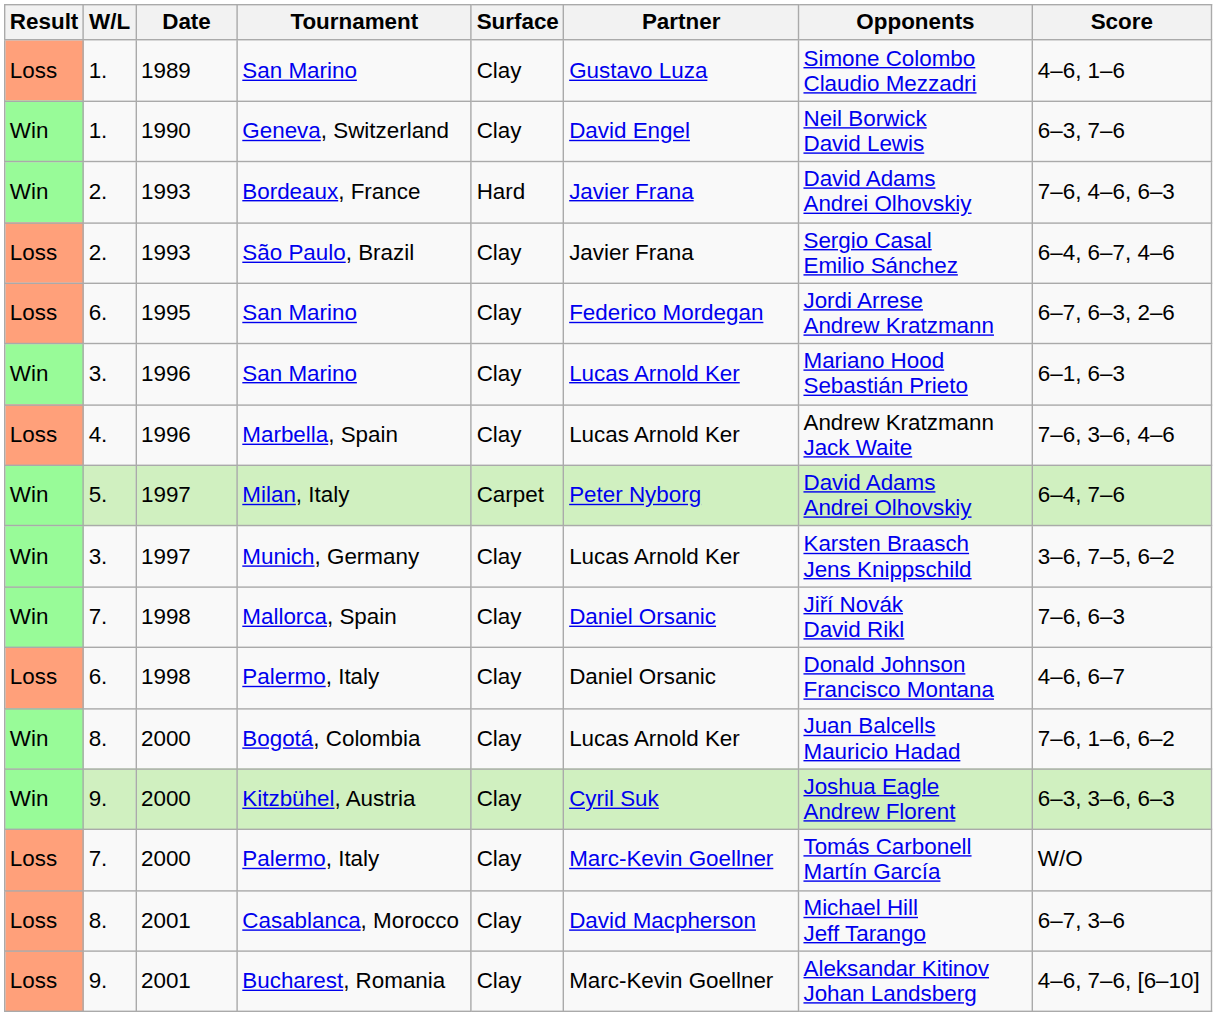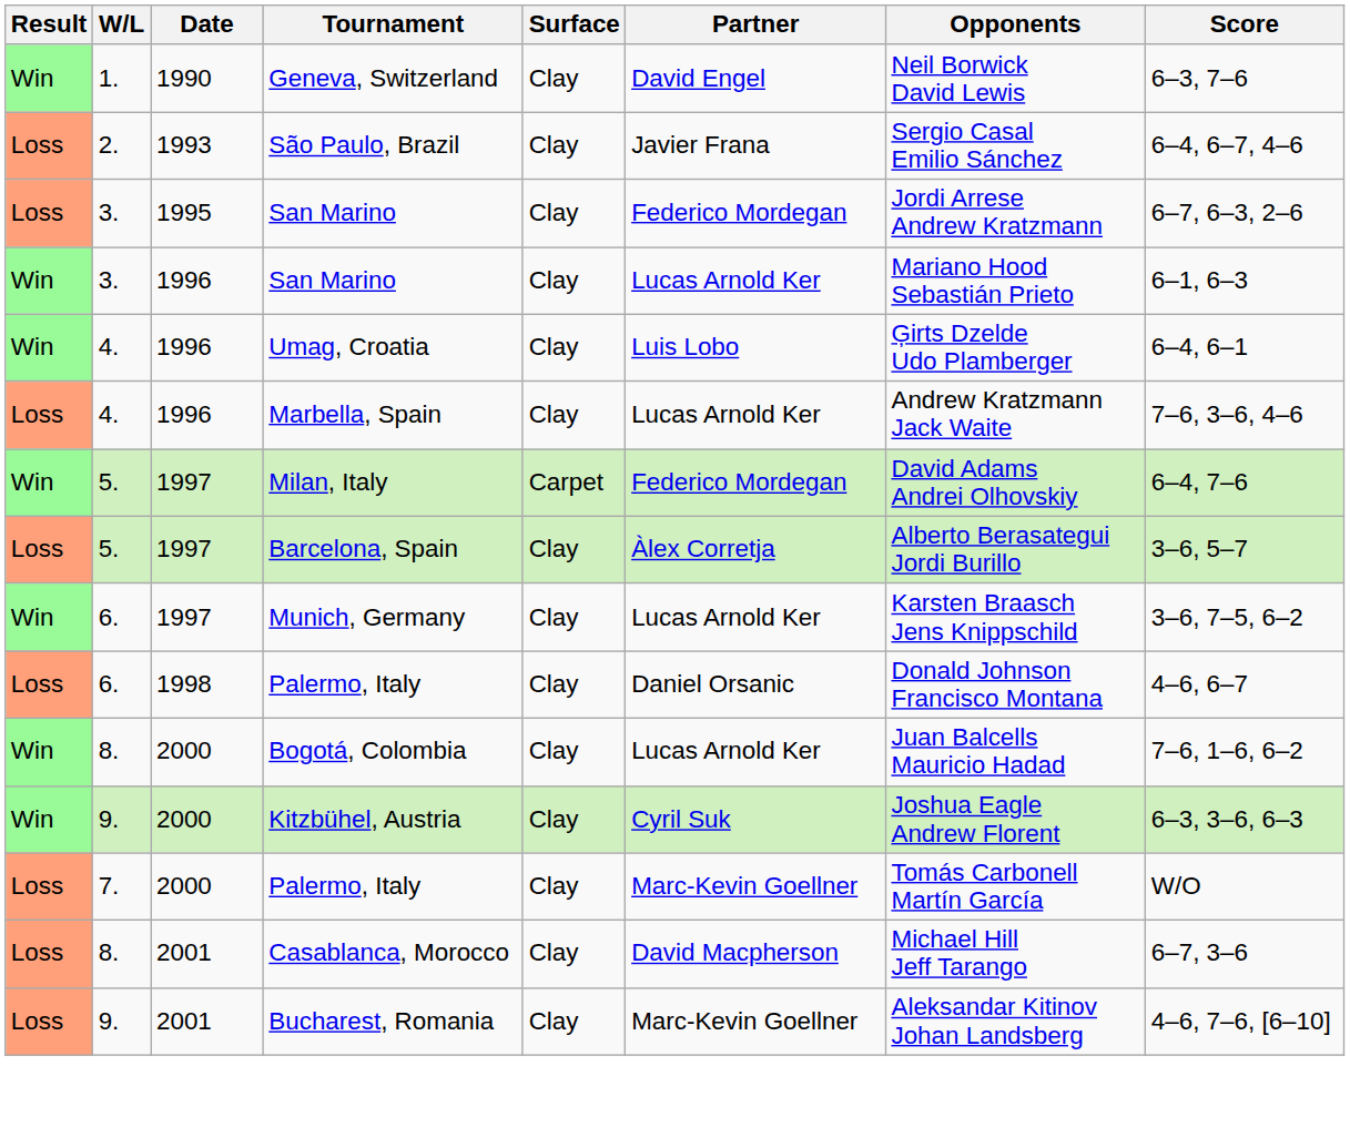- row: Loss | 1. | 1989 | San Marino | Clay | Gustavo Luza | Simone Colombo Claudio Mezzadri | 4–6, 1–6
- row: Win | 2. | 1993 | Bordeaux, France | Hard | Javier Frana | David Adams Andrei Olhovskiy | 7–6, 4–6, 6–3
1995 / San Marino | W/L: 6. -> 3.
+ row: Win | 4. | 1996 | Umag, Croatia | Clay | Luis Lobo | Ģirts Dzelde Udo Plamberger | 6–4, 6–1
Milan, Italy | Partner: Peter Nyborg -> Federico Mordegan
+ row: Loss | 5. | 1997 | Barcelona, Spain | Clay | Àlex Corretja | Alberto Berasategui Jordi Burillo | 3–6, 5–7
Munich, Germany | W/L: 3. -> 6.
- row: Win | 7. | 1998 | Mallorca, Spain | Clay | Daniel Orsanic | Jiří Novák David Rikl | 7–6, 6–3
